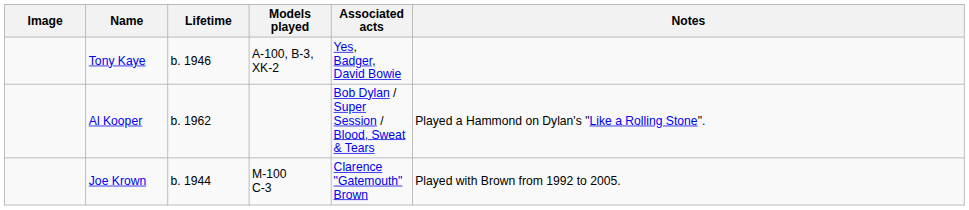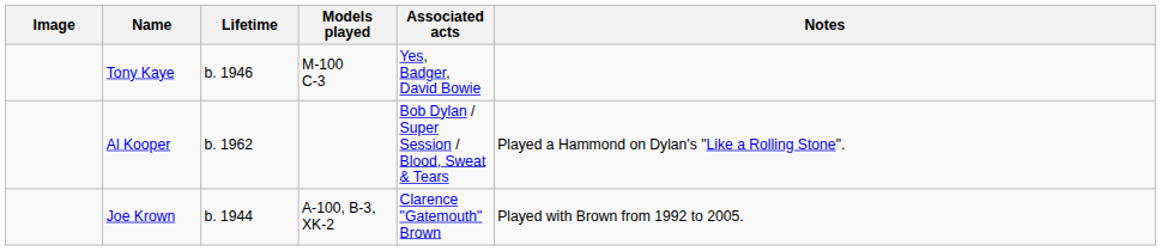Tony Kaye | Models played: A-100, B-3, XK-2 -> M-100 C-3
Joe Krown | Models played: M-100 C-3 -> A-100, B-3, XK-2
